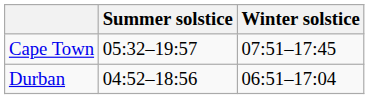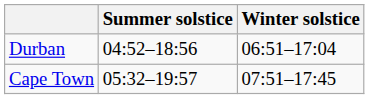rows swapped: Cape Town <-> Durban
